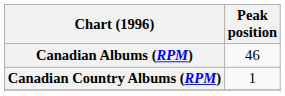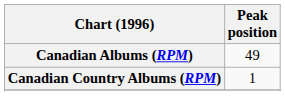Canadian Albums (RPM) | Peak position: 46 -> 49
